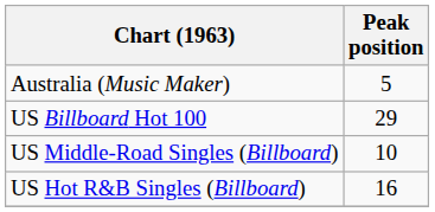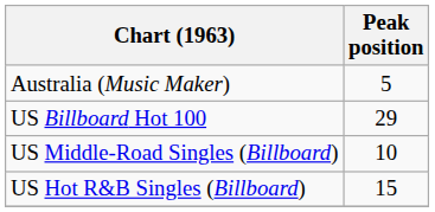US Hot R&B Singles (Billboard) | Peak position: 16 -> 15
